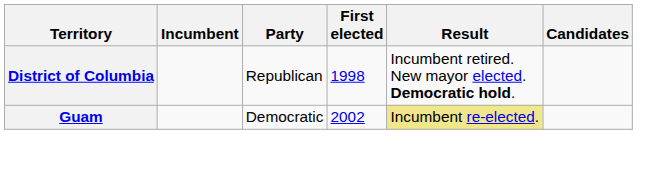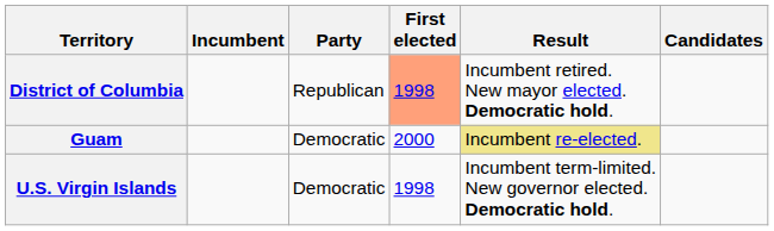District of Columbia | First elected: no background -> lightsalmon background
Guam | First elected: 2002 -> 2000
+ row: U.S. Virgin Islands | Democratic | 1998 | Incumbent term-limited. New governor elected. Democratic hold.
